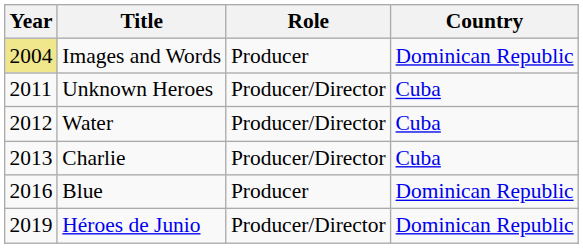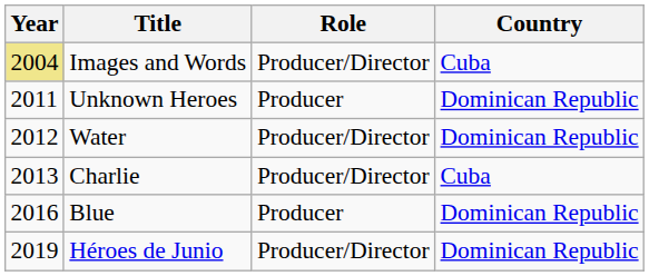Images and Words | Role: Producer -> Producer/Director
Images and Words | Country: Dominican Republic -> Cuba
Unknown Heroes | Role: Producer/Director -> Producer
Unknown Heroes | Country: Cuba -> Dominican Republic
Water | Country: Cuba -> Dominican Republic
